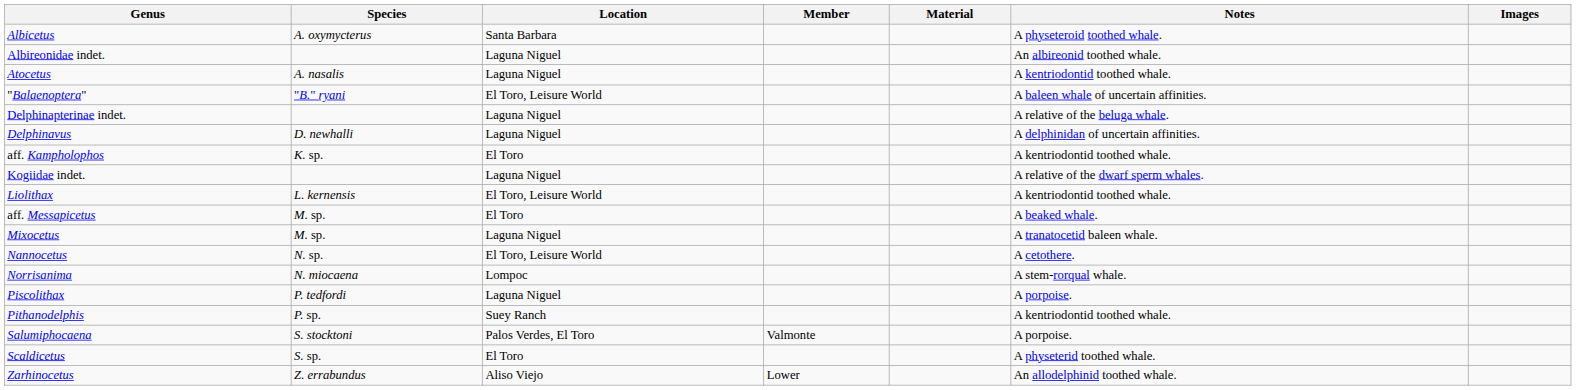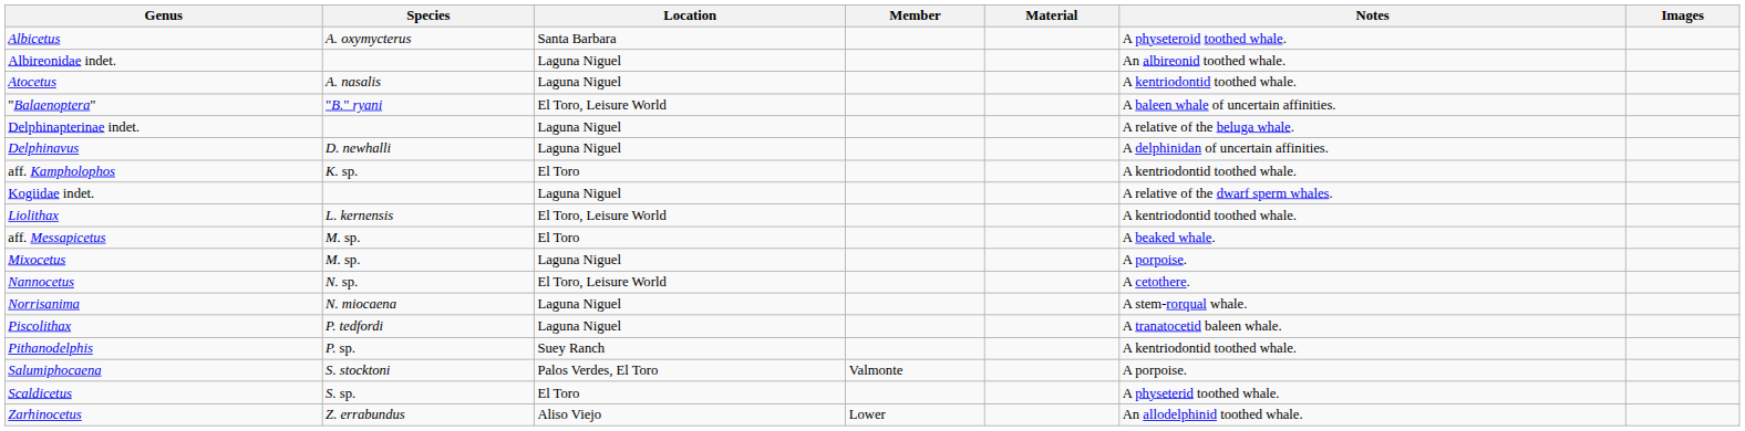Mixocetus | Notes: A tranatocetid baleen whale. -> A porpoise.
Norrisanima | Location: Lompoc -> Laguna Niguel
Piscolithax | Notes: A porpoise. -> A tranatocetid baleen whale.
